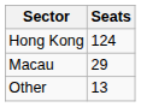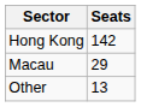Hong Kong | Seats: 124 -> 142
